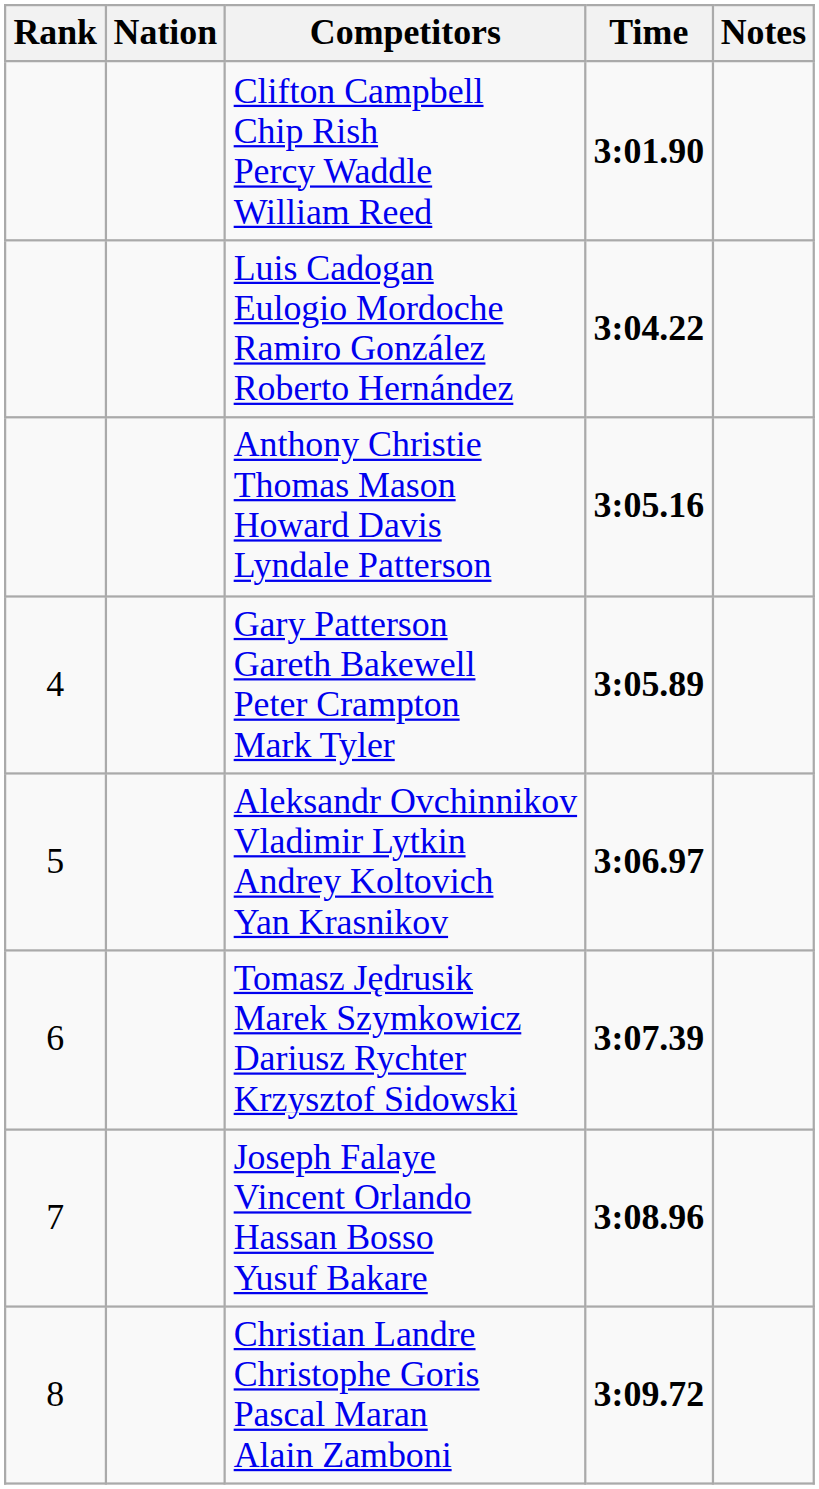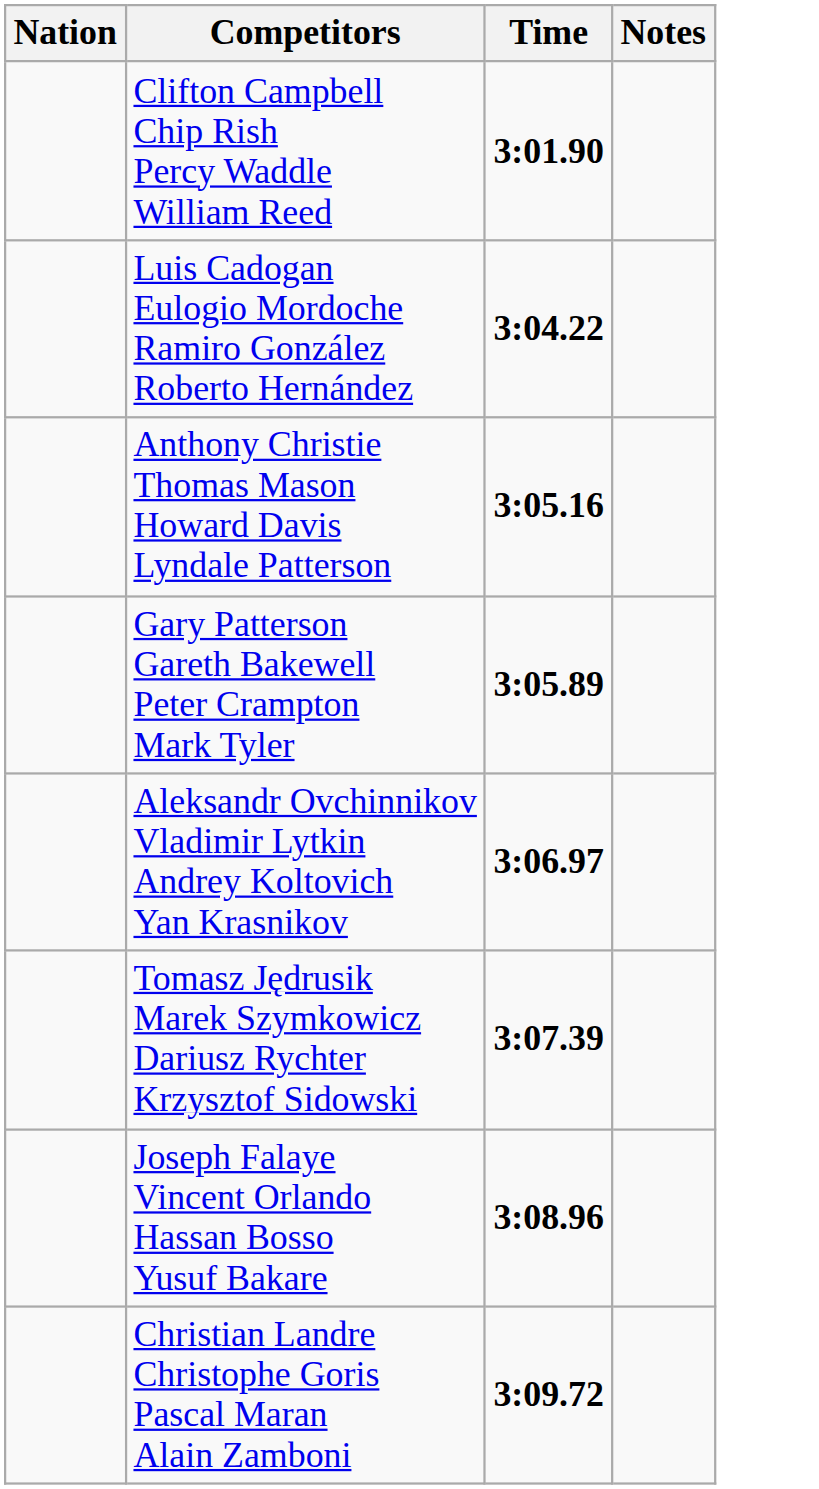- column: Rank | 4 | 5 | 6 | 7 | 8
